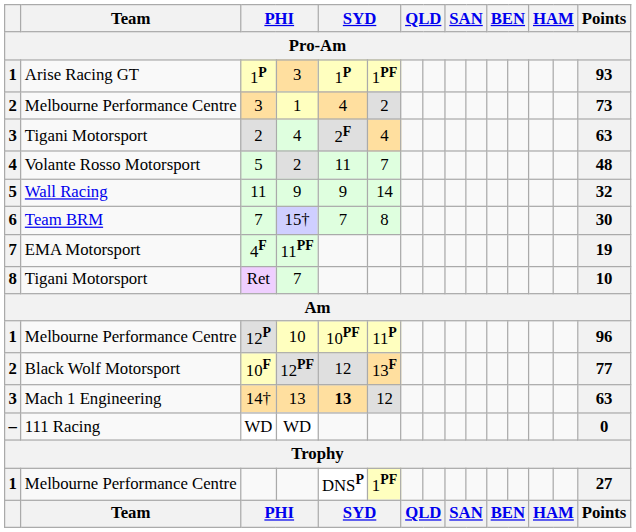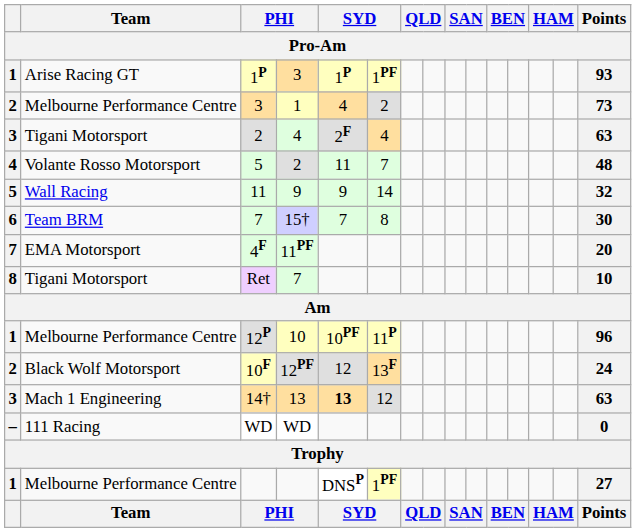4F | Points: 19 -> 20
10F | Points: 77 -> 24
